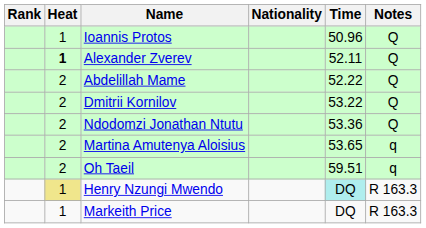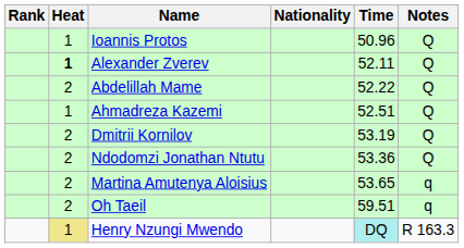+ row: 1 | Ahmadreza Kazemi | 52.51 | Q
Dmitrii Kornilov | Time: 53.22 -> 53.19
- row: 1 | Markeith Price | DQ | R 163.3
